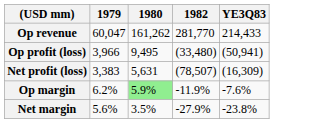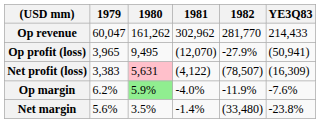+ column: 1981 | 302,962 | (12,070) | (4,122) | -4.0% | -1.4%
Op profit (loss) | 1979: 3,966 -> 3,965
Op profit (loss) | 1982: (33,480) -> -27.9%
Net profit (loss) | 1980: no background -> pink background
Net margin | 1982: -27.9% -> (33,480)
